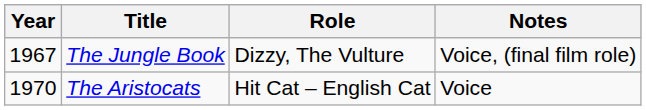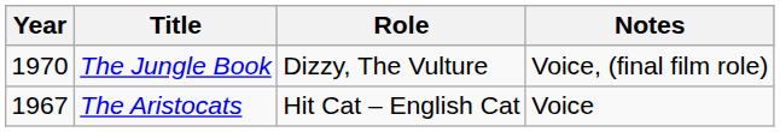The Jungle Book | Year: 1967 -> 1970
The Aristocats | Year: 1970 -> 1967
